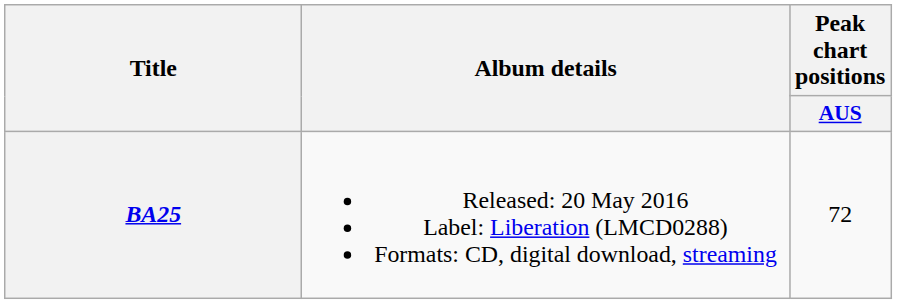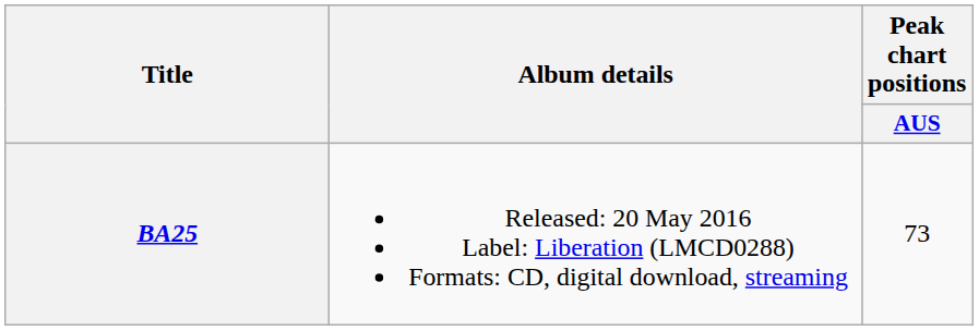BA25 | Peak chart positions / AUS: 72 -> 73
